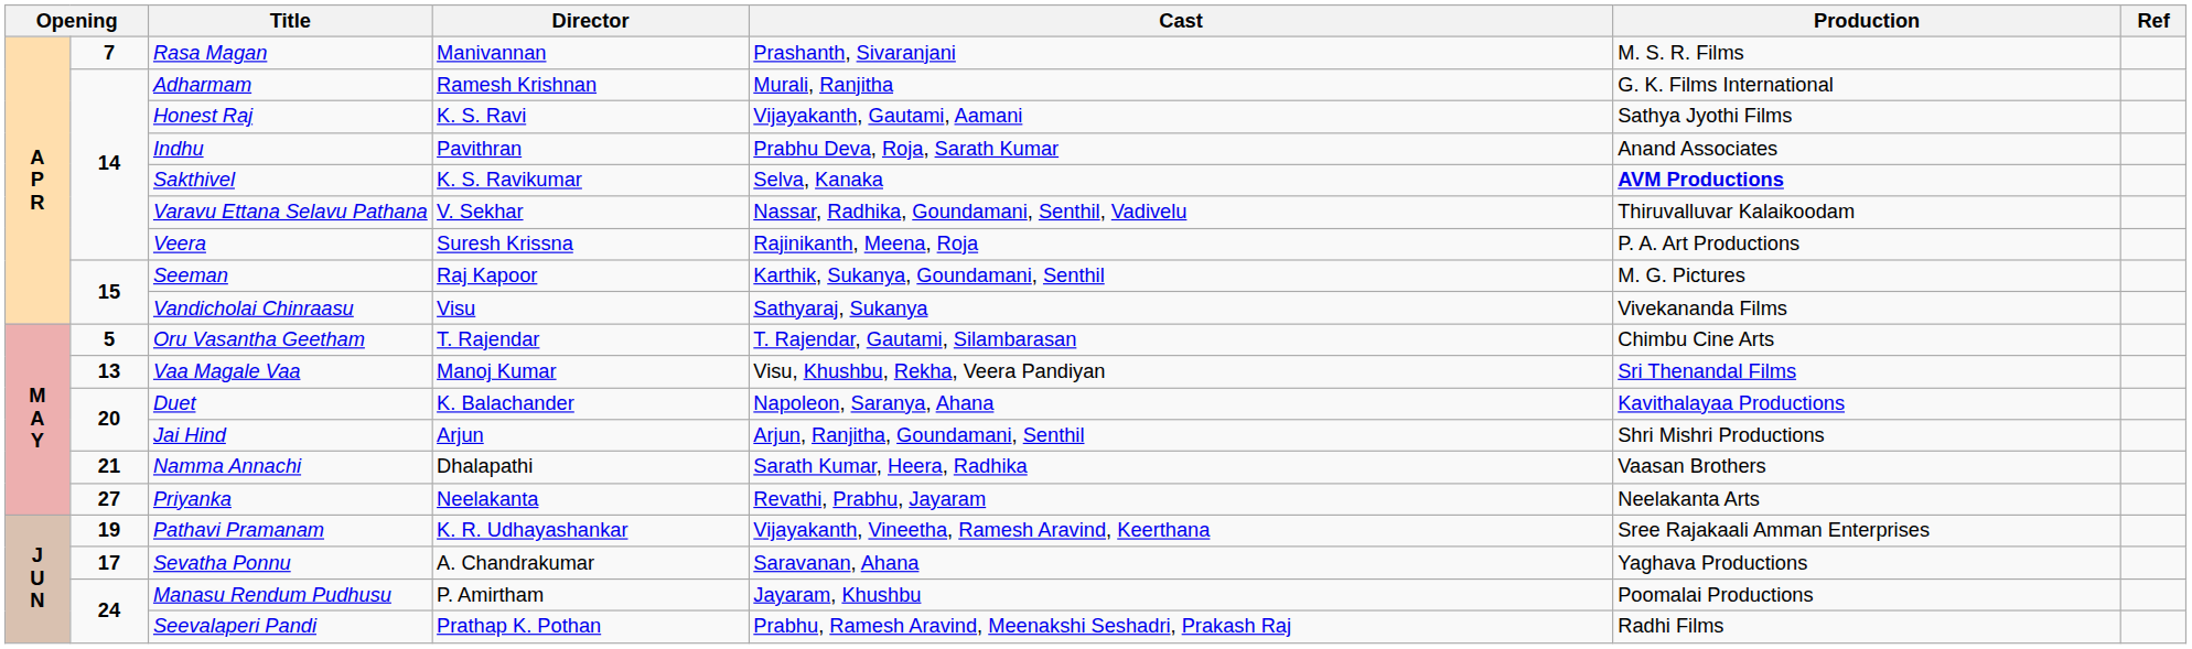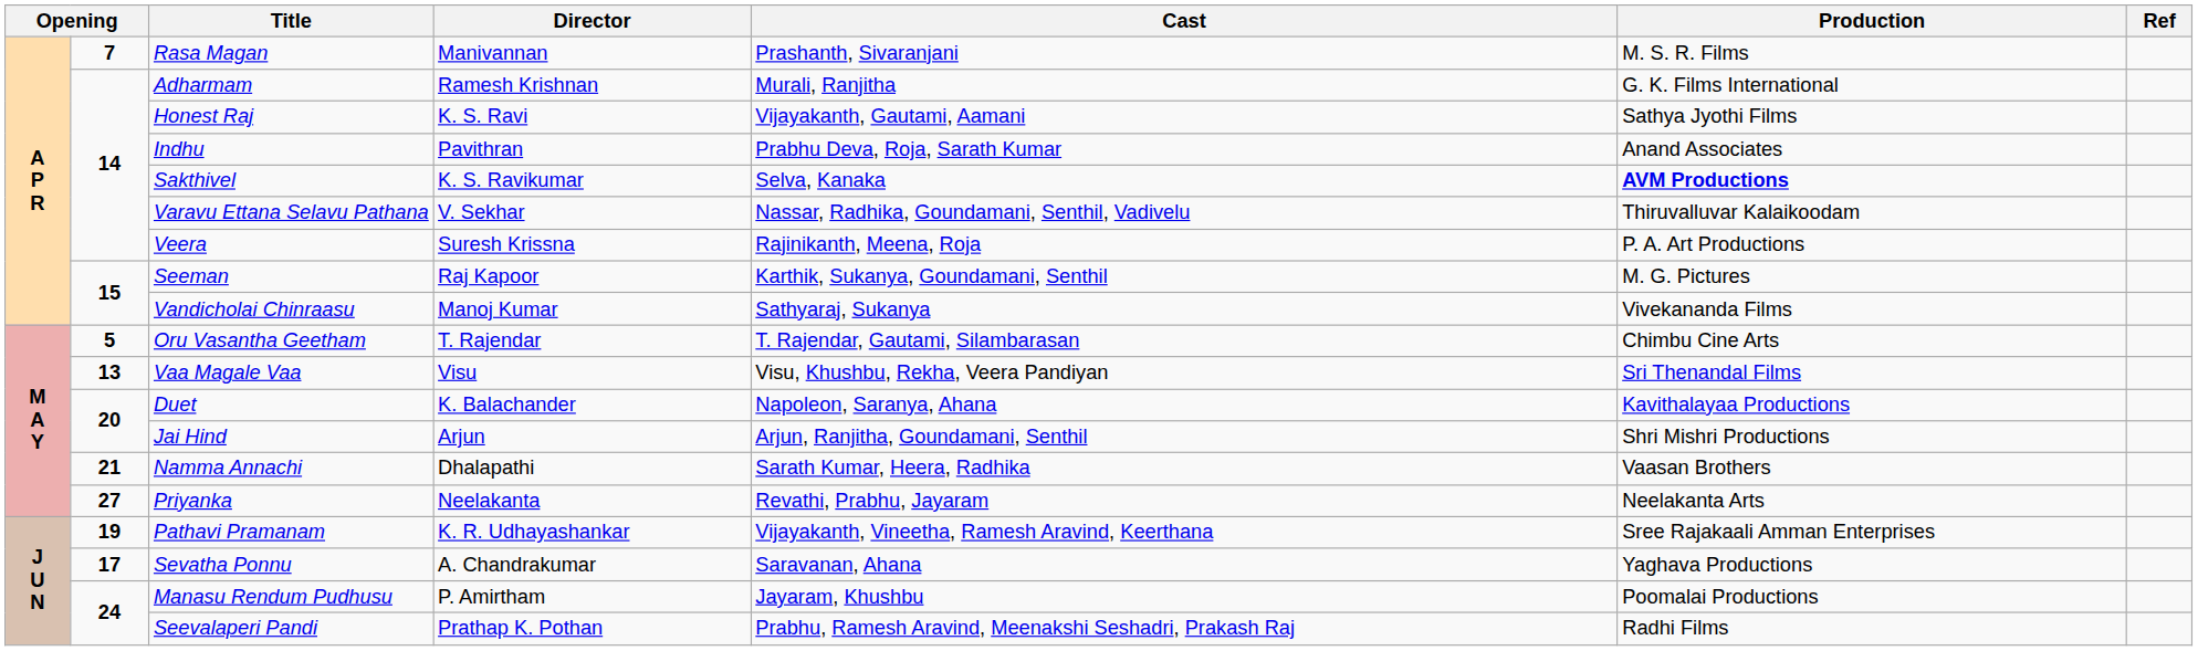Vandicholai Chinraasu | Director: Visu -> Manoj Kumar
Vaa Magale Vaa | Director: Manoj Kumar -> Visu
